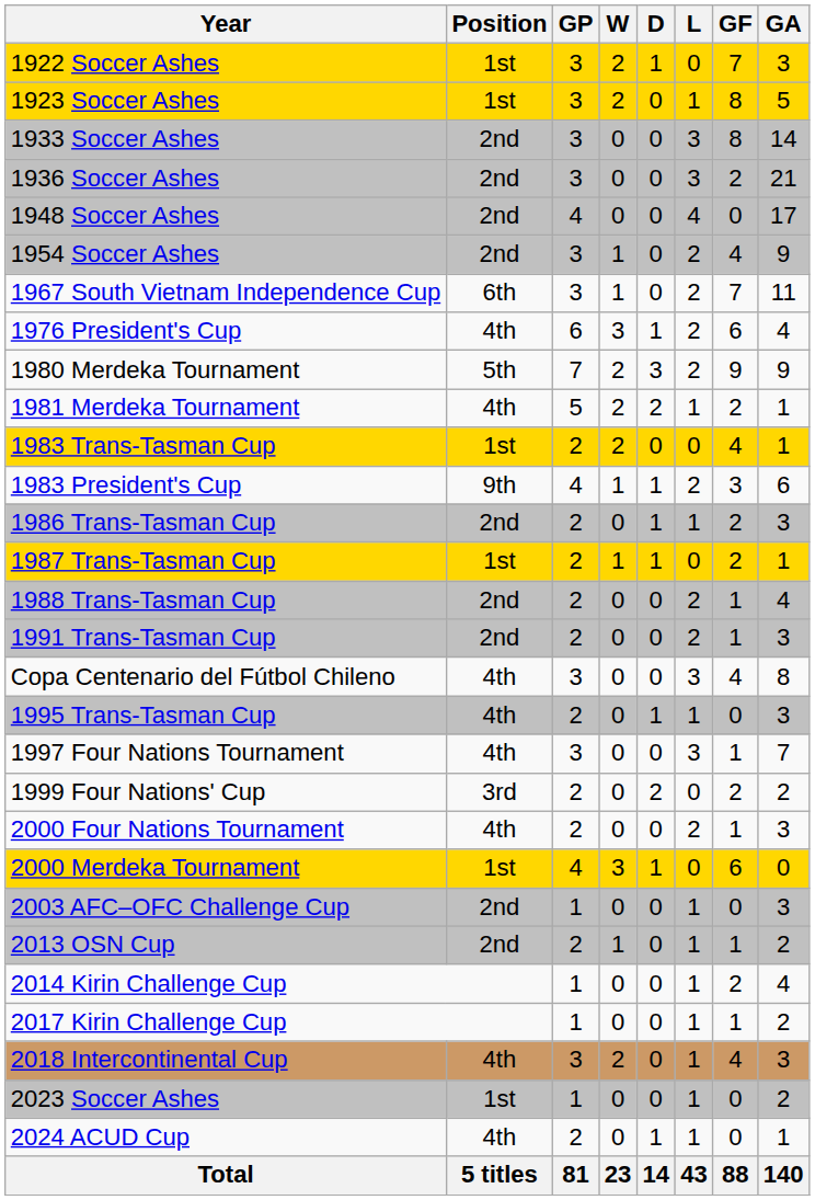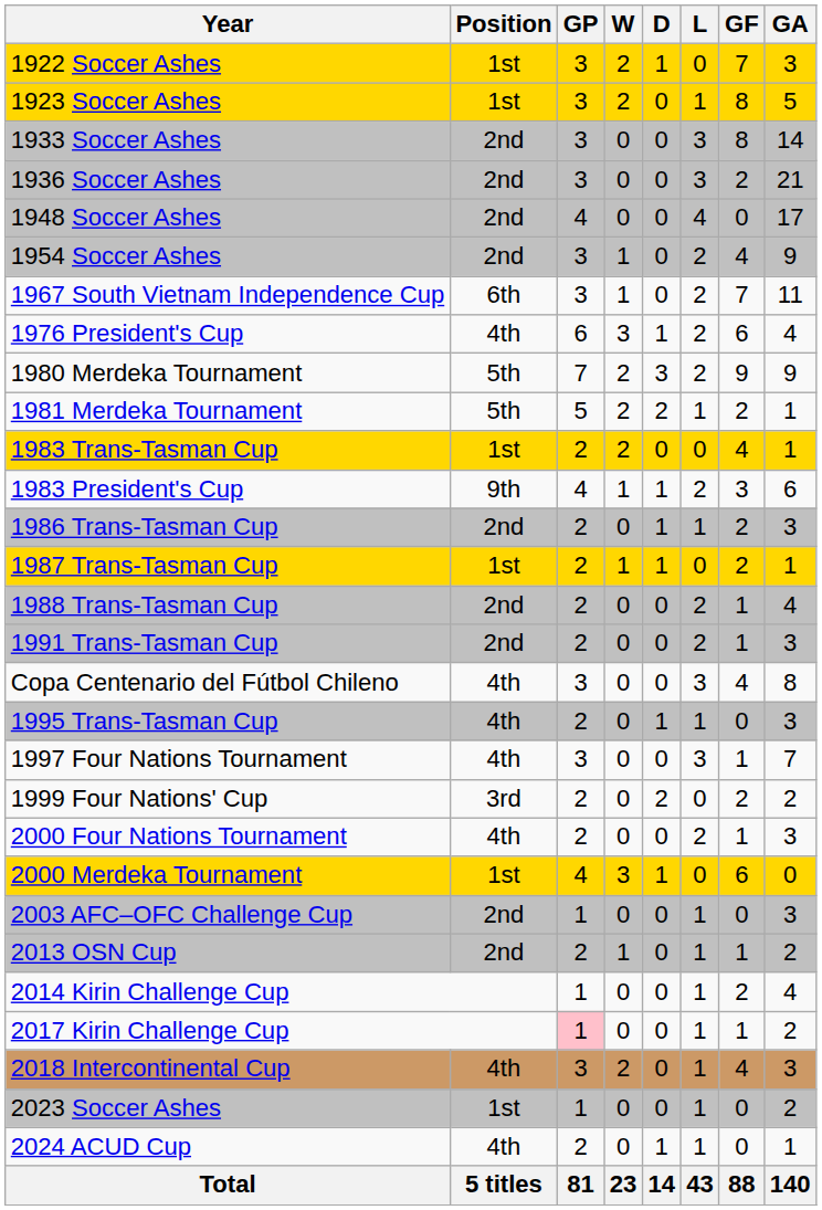1981 Merdeka Tournament | Position: 4th -> 5th
2017 Kirin Challenge Cup | GP: no background -> pink background
